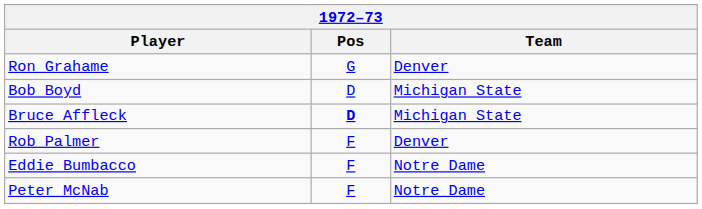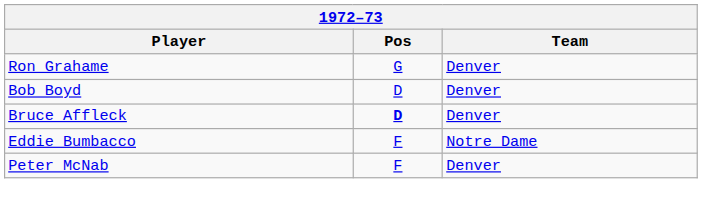Bob Boyd | Team: Michigan State -> Denver
Bruce Affleck | Team: Michigan State -> Denver
- row: Rob Palmer | F | Denver
Peter McNab | Team: Notre Dame -> Denver
